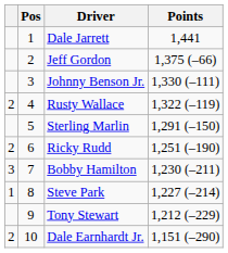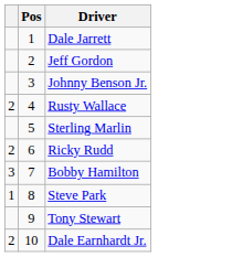- column: Points | 1,441 | 1,375 (–66) | 1,330 (–111) | 1,322 (–119) | 1,291 (–150) | 1,251 (–190) | 1,230 (–211) | 1,227 (–214) | 1,212 (–229) | 1,151 (–290)
